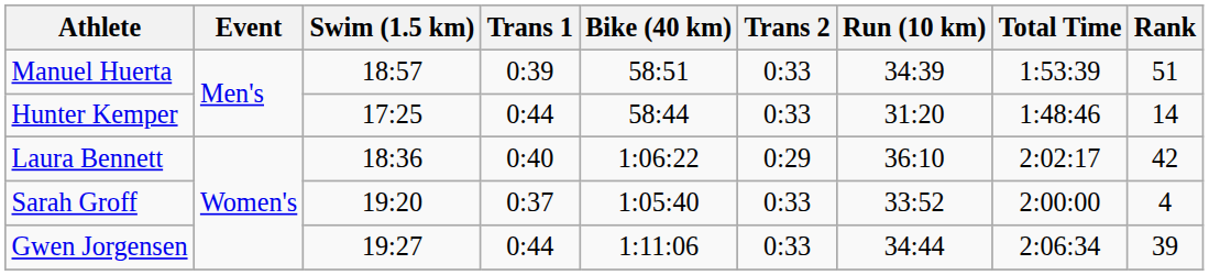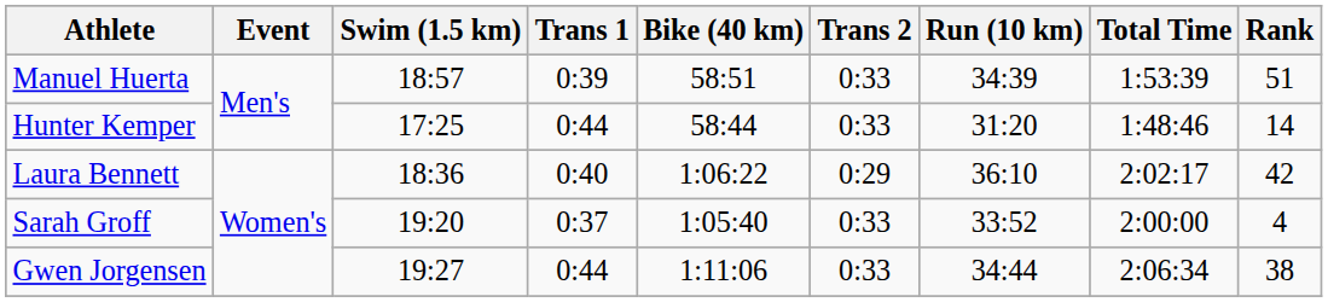Gwen Jorgensen | Rank: 39 -> 38
